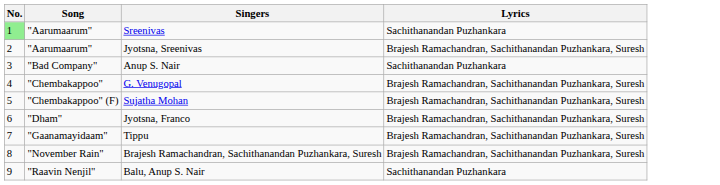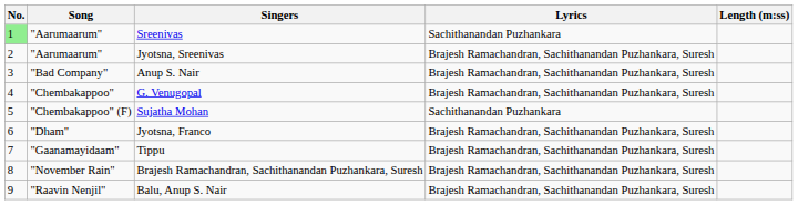+ column: Length (m:ss)
Anup S. Nair | Lyrics: Sachithanandan Puzhankara -> Brajesh Ramachandran, Sachithanandan Puzhankara, Suresh
Sujatha Mohan | Lyrics: Brajesh Ramachandran, Sachithanandan Puzhankara, Suresh -> Sachithanandan Puzhankara
Balu, Anup S. Nair | Lyrics: Sachithanandan Puzhankara -> Brajesh Ramachandran, Sachithanandan Puzhankara, Suresh
